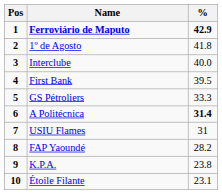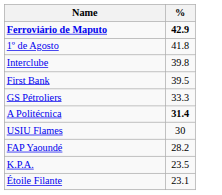- column: Pos | 1 | 2 | 3 | 4 | 5 | 6 | 7 | 8 | 9 | 10
Interclube | %: 40.0 -> 39.8
USIU Flames | %: 31 -> 30
K.P.A. | %: 23.8 -> 23.5
